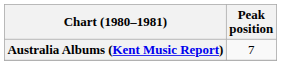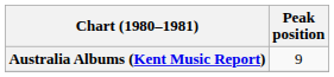Australia Albums (Kent Music Report) | Peak position: 7 -> 9
